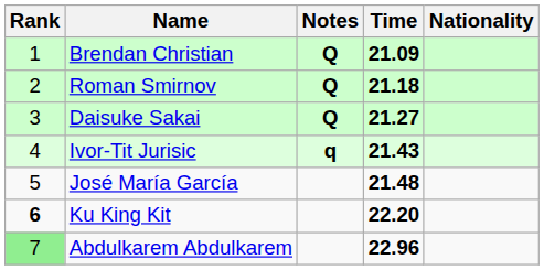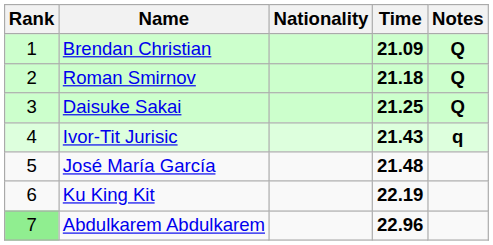columns swapped: Nationality <-> Notes
Daisuke Sakai | Time: 21.27 -> 21.25
Ku King Kit | Rank: bold -> normal
Ku King Kit | Time: 22.20 -> 22.19
